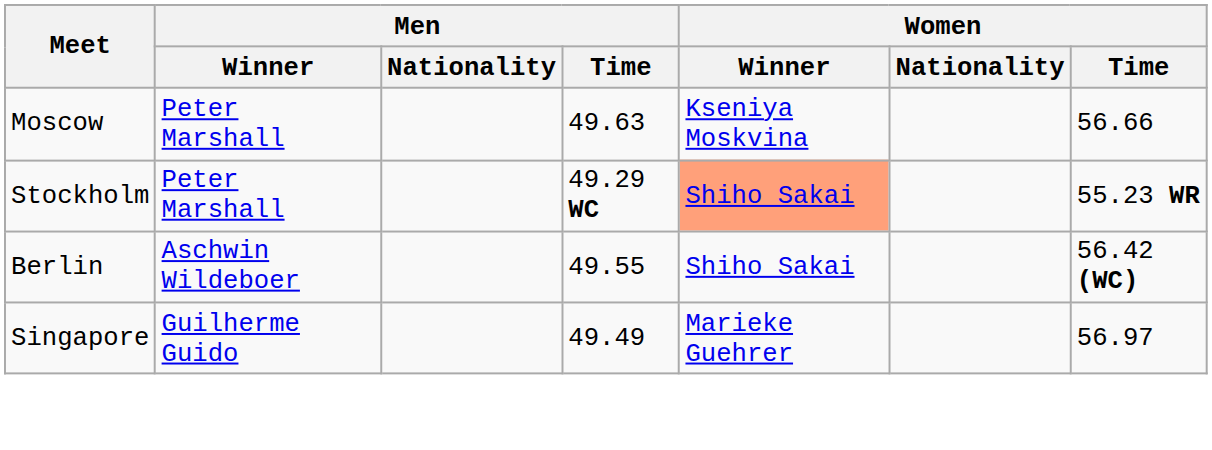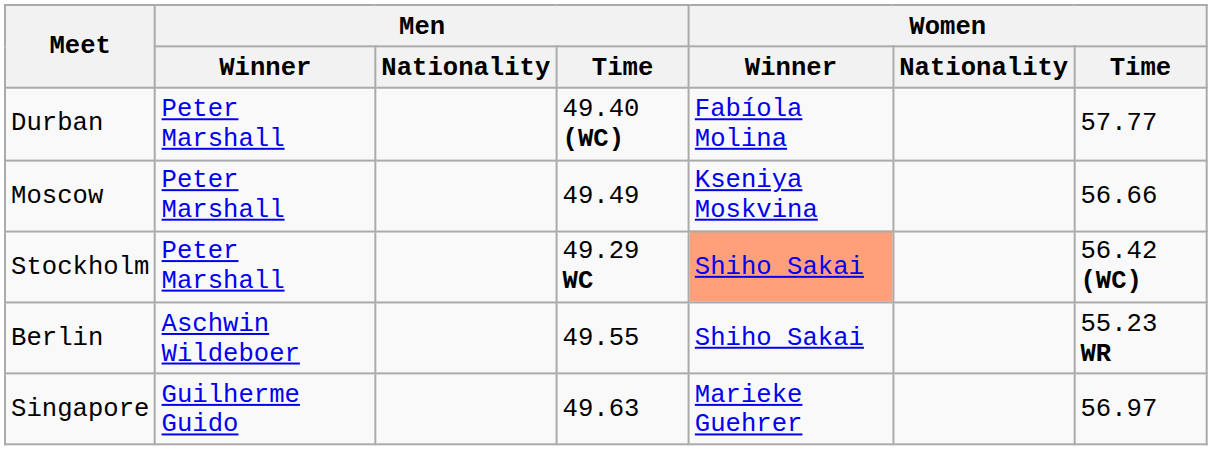+ row: Durban | Peter Marshall | 49.40 (WC) | Fabíola Molina | 57.77
Moscow | Men / Time: 49.63 -> 49.49
Stockholm | Women / Time: 55.23 WR -> 56.42 (WC)
Berlin | Women / Time: 56.42 (WC) -> 55.23 WR
Singapore | Men / Time: 49.49 -> 49.63
